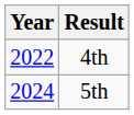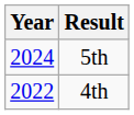rows swapped: 4th <-> 5th
